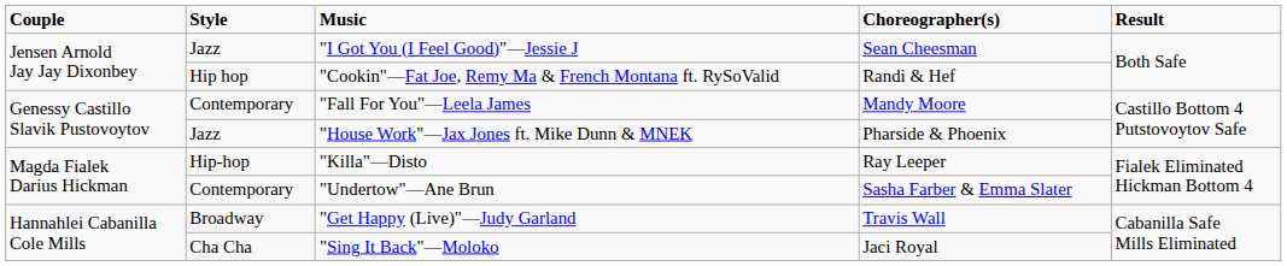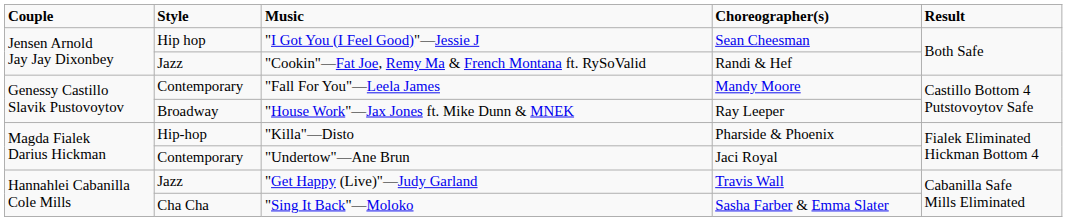"I Got You (I Feel Good)"—Jessie J | Style: Jazz -> Hip hop
"Cookin"—Fat Joe, Remy Ma & French Montana ft. RySoValid | Style: Hip hop -> Jazz
"House Work"—Jax Jones ft. Mike Dunn & MNEK | Style: Jazz -> Broadway
"House Work"—Jax Jones ft. Mike Dunn & MNEK | Choreographer(s): Pharside & Phoenix -> Ray Leeper
"Killa"—Disto | Choreographer(s): Ray Leeper -> Pharside & Phoenix
"Undertow"—Ane Brun | Choreographer(s): Sasha Farber & Emma Slater -> Jaci Royal
"Get Happy (Live)"—Judy Garland | Style: Broadway -> Jazz
"Sing It Back"—Moloko | Choreographer(s): Jaci Royal -> Sasha Farber & Emma Slater
